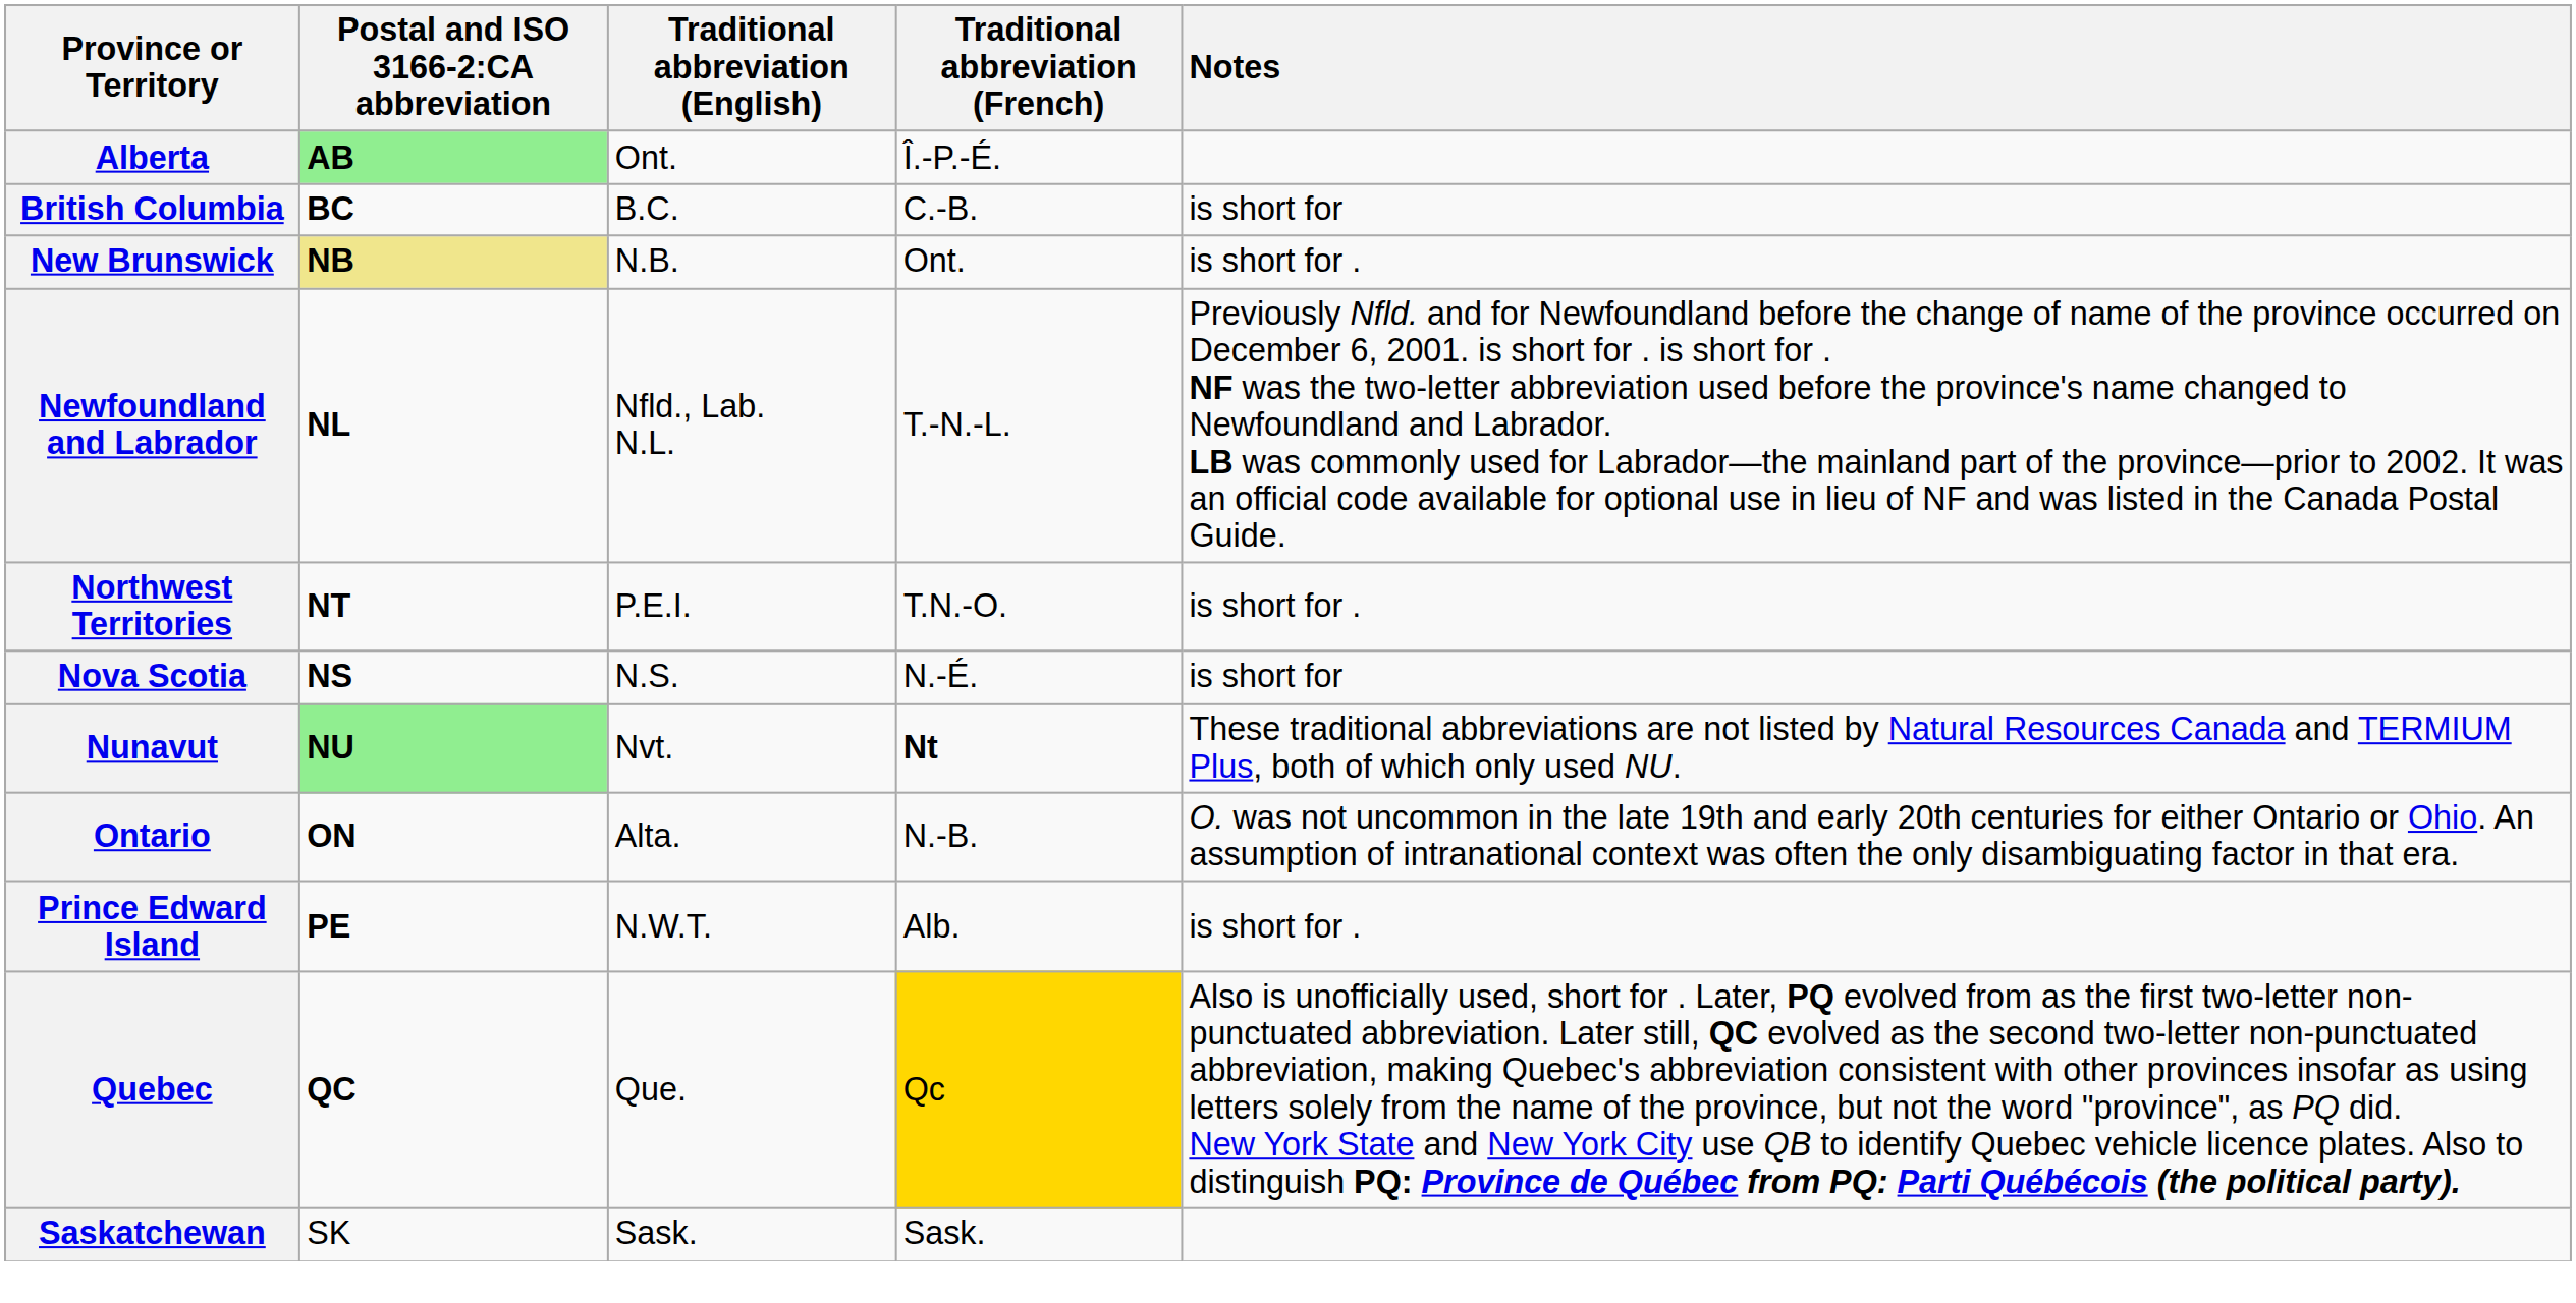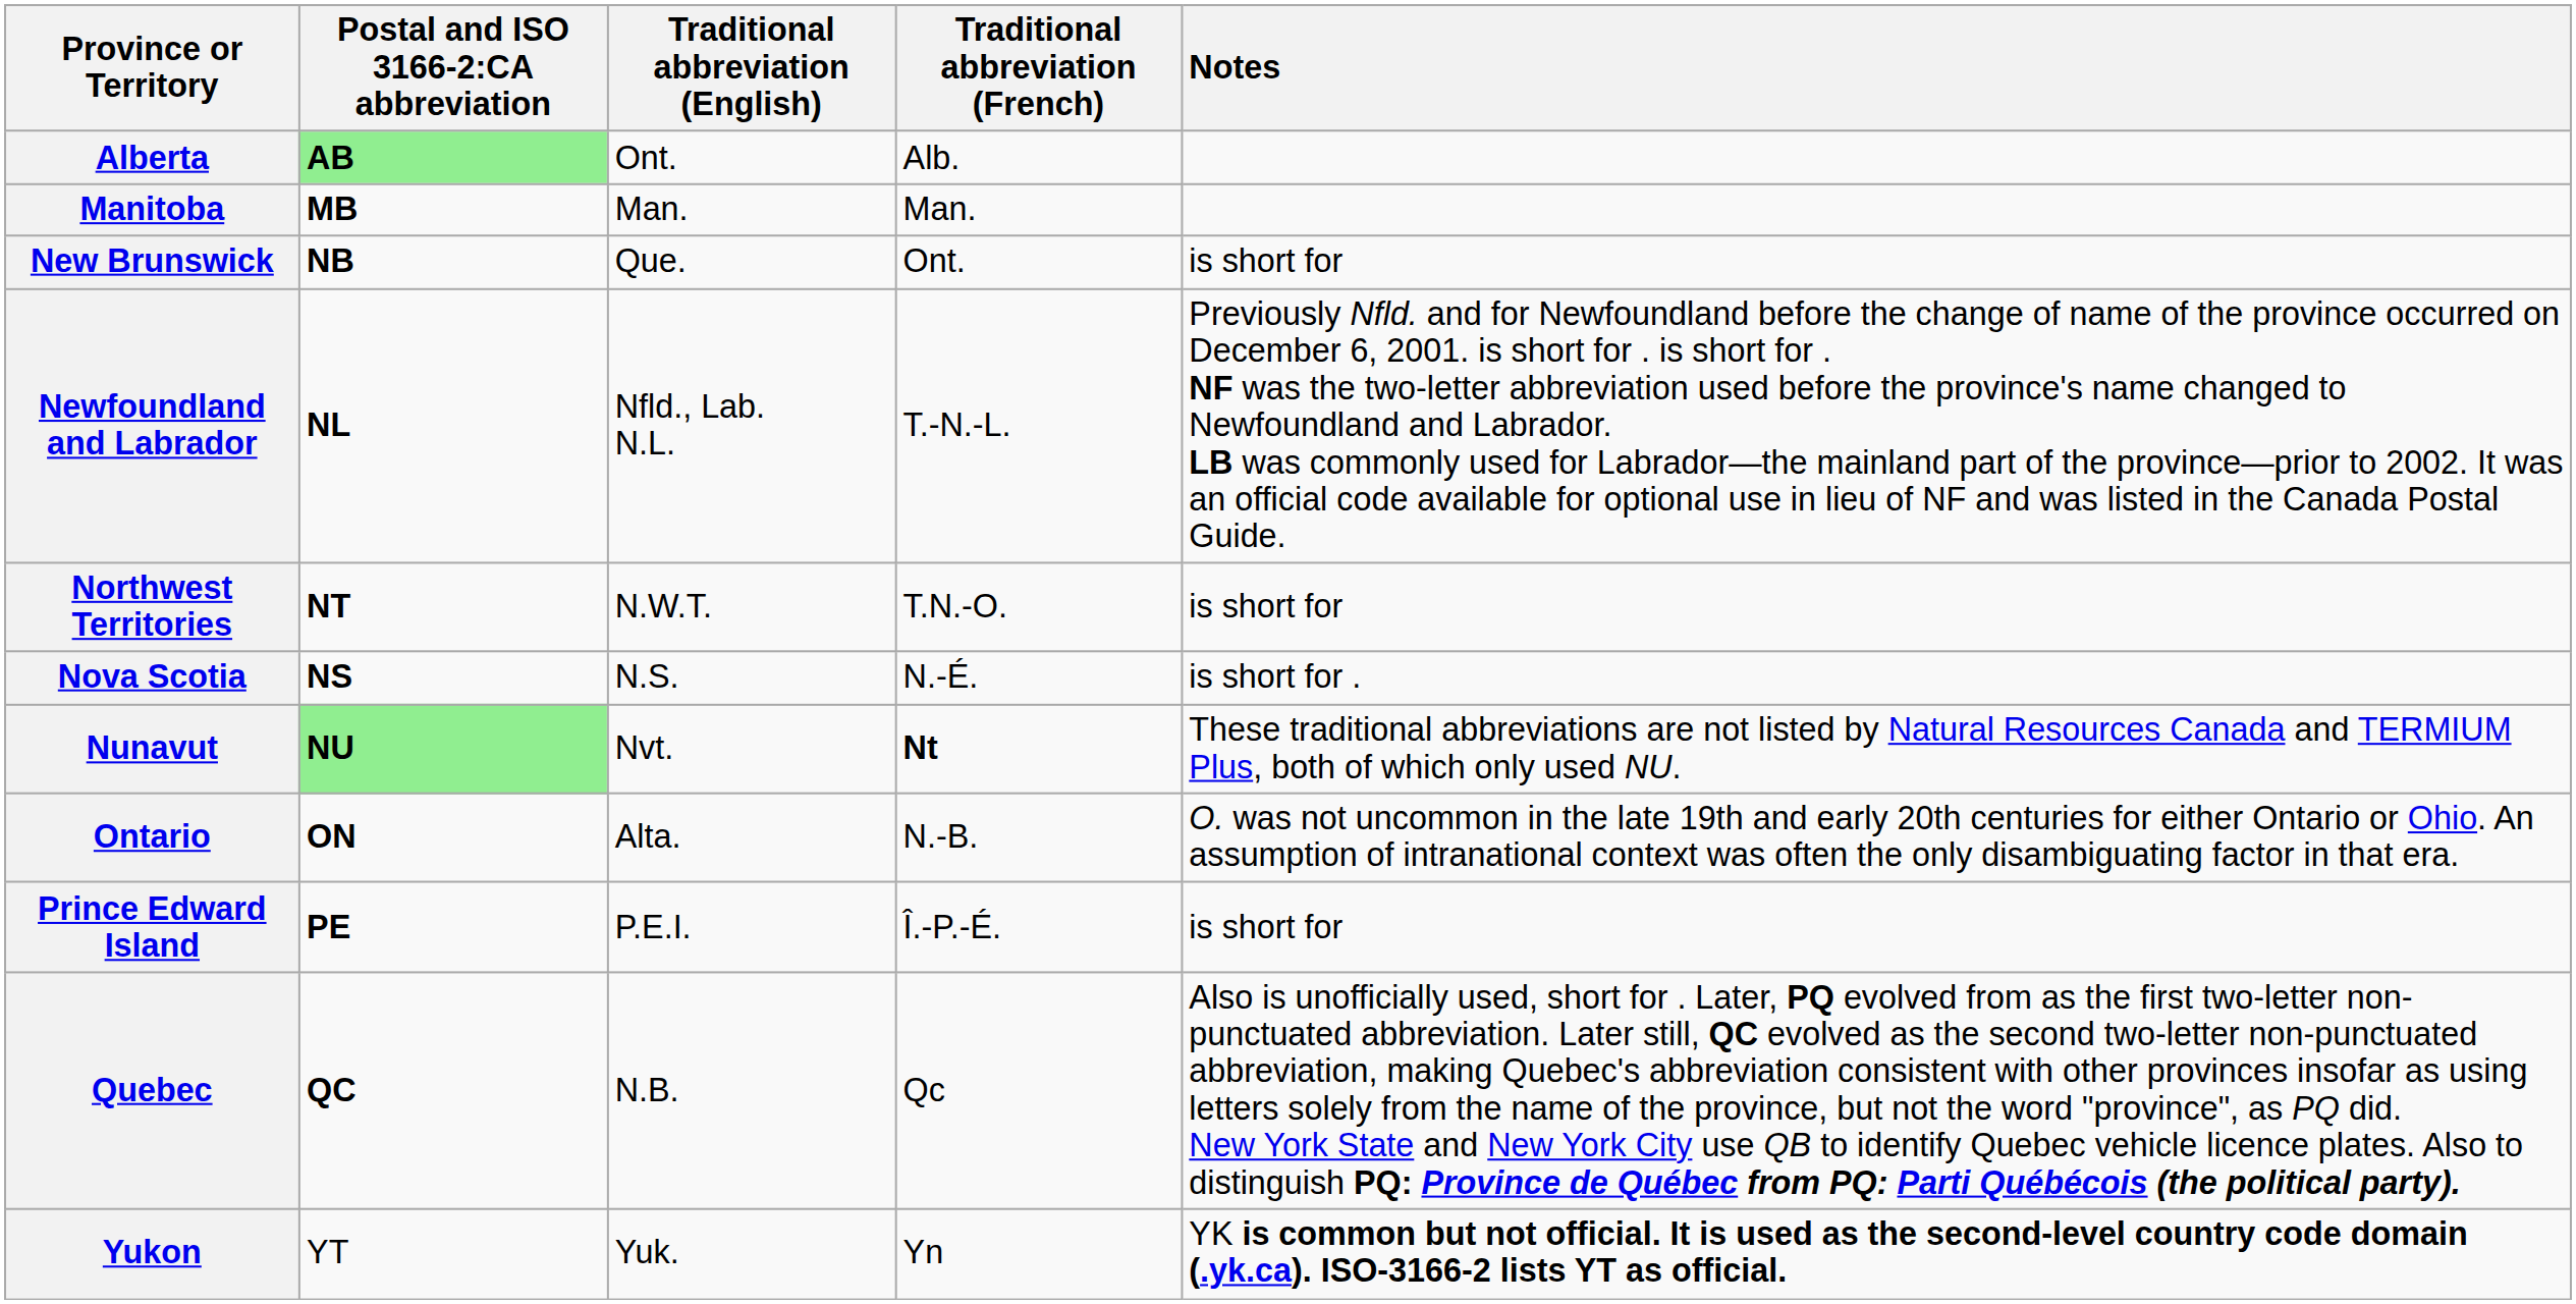Alberta | Traditional abbreviation (French): Î.-P.-É. -> Alb.
- row: British Columbia | BC | B.C. | C.-B. | is short for
+ row: Manitoba | MB | Man. | Man.
New Brunswick | Postal and ISO 3166‑2:CA abbreviation: khaki background -> no background
New Brunswick | Traditional abbreviation (English): N.B. -> Que.
New Brunswick | Notes: is short for . -> is short for
Northwest Territories | Traditional abbreviation (English): P.E.I. -> N.W.T.
Northwest Territories | Notes: is short for . -> is short for
Nova Scotia | Notes: is short for -> is short for .
Prince Edward Island | Traditional abbreviation (English): N.W.T. -> P.E.I.
Prince Edward Island | Traditional abbreviation (French): Alb. -> Î.-P.-É.
Prince Edward Island | Notes: is short for . -> is short for
Quebec | Traditional abbreviation (English): Que. -> N.B.
Quebec | Traditional abbreviation (French): gold background -> no background
- row: Saskatchewan | SK | Sask. | Sask.
+ row: Yukon | YT | Yuk. | Yn | YK is common but not official. It is used as the second-level country code domain (.yk.ca). ISO-3166-2 lists YT as official.
